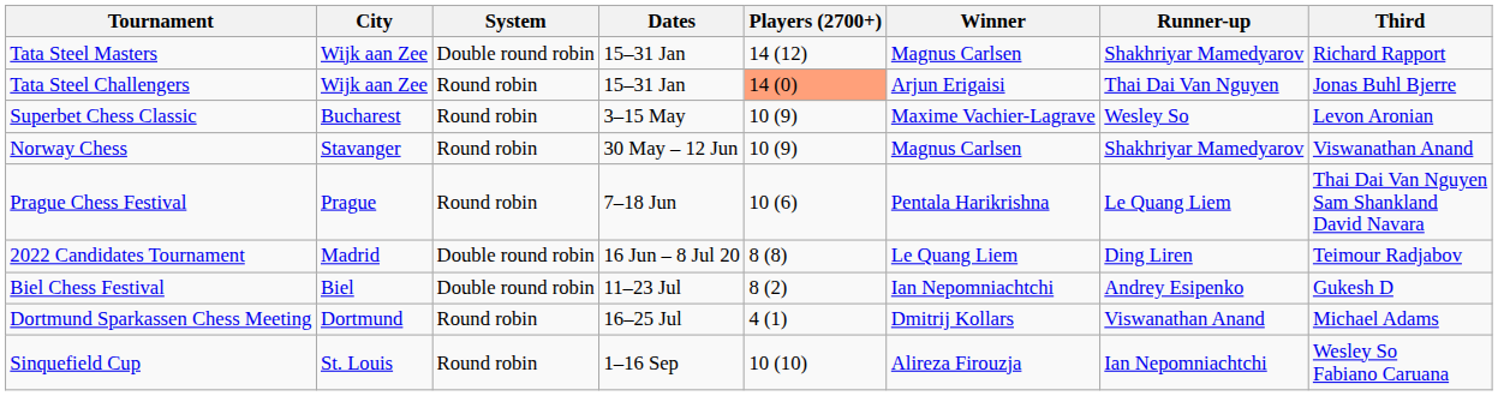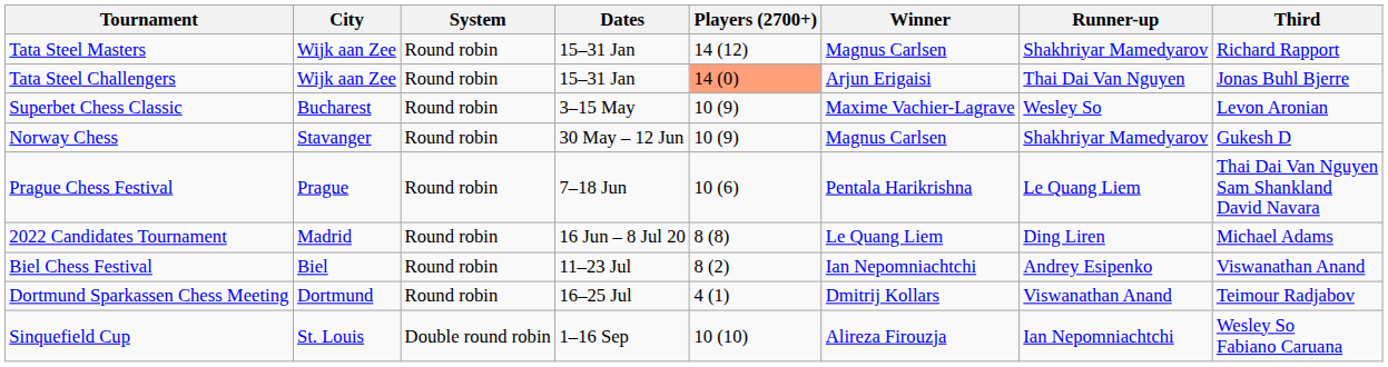Tata Steel Masters | System: Double round robin -> Round robin
Norway Chess | Third: Viswanathan Anand -> Gukesh D
2022 Candidates Tournament | System: Double round robin -> Round robin
2022 Candidates Tournament | Third: Teimour Radjabov -> Michael Adams
Biel Chess Festival | System: Double round robin -> Round robin
Biel Chess Festival | Third: Gukesh D -> Viswanathan Anand
Dortmund Sparkassen Chess Meeting | Third: Michael Adams -> Teimour Radjabov
Sinquefield Cup | System: Round robin -> Double round robin
